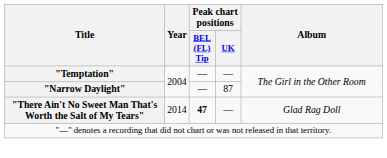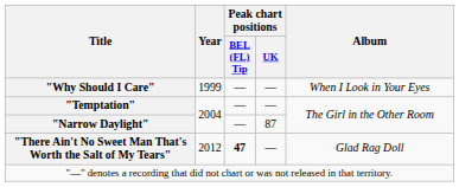+ row: "Why Should I Care" | 1999 | — | — | When I Look in Your Eyes
"There Ain't No Sweet Man That's Worth the Salt of My Tears" | Year: 2014 -> 2012
